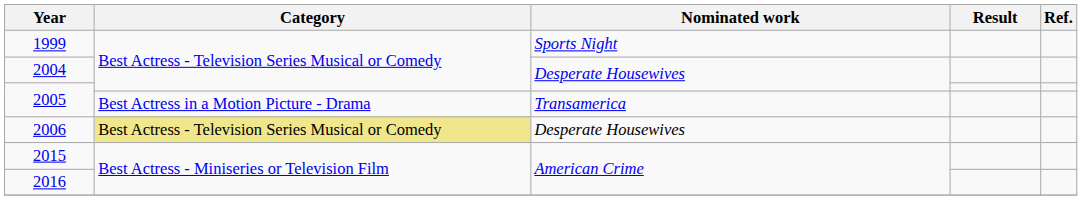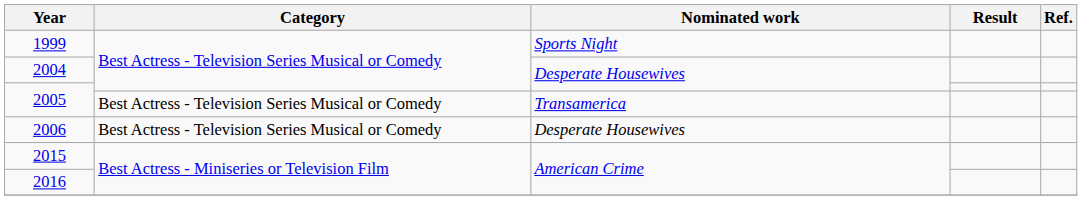2005 / Transamerica | Category: Best Actress in a Motion Picture - Drama -> Best Actress - Television Series Musical or Comedy
2006 | Category: khaki background -> no background
